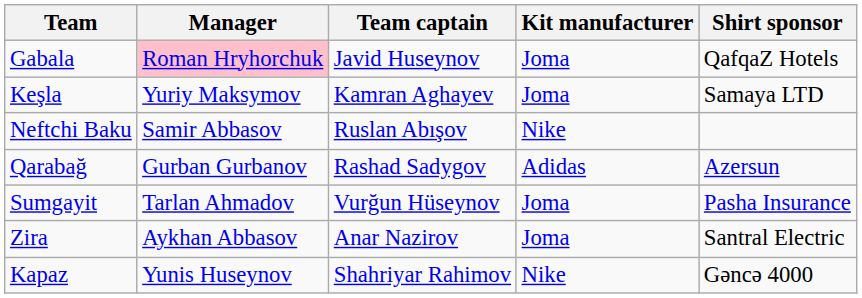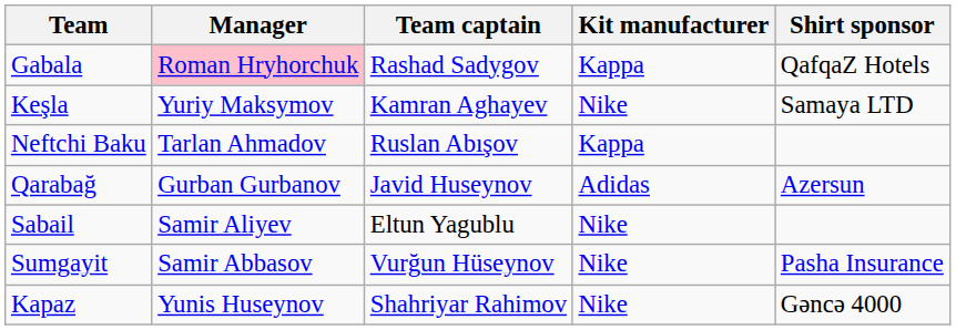Gabala | Team captain: Javid Huseynov -> Rashad Sadygov
Gabala | Kit manufacturer: Joma -> Kappa
Keşla | Kit manufacturer: Joma -> Nike
Neftchi Baku | Manager: Samir Abbasov -> Tarlan Ahmadov
Neftchi Baku | Kit manufacturer: Nike -> Kappa
Qarabağ | Team captain: Rashad Sadygov -> Javid Huseynov
+ row: Sabail | Samir Aliyev | Eltun Yagublu | Nike
Sumgayit | Manager: Tarlan Ahmadov -> Samir Abbasov
Sumgayit | Kit manufacturer: Joma -> Nike
- row: Zira | Aykhan Abbasov | Anar Nazirov | Joma | Santral Electric
